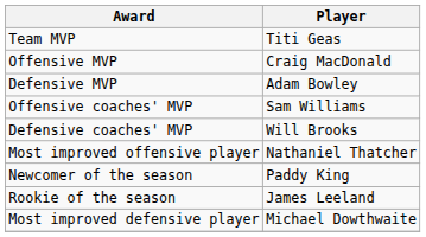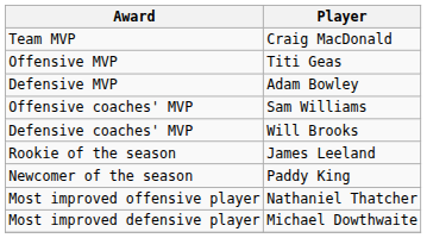Team MVP | Player: Titi Geas -> Craig MacDonald
Offensive MVP | Player: Craig MacDonald -> Titi Geas
rows swapped: Rookie of the season <-> Most improved offensive player
